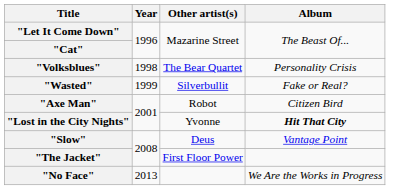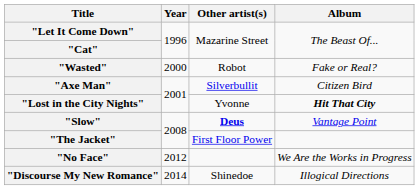- row: "Volksblues" | 1998 | The Bear Quartet | Personality Crisis
"Wasted" | Year: 1999 -> 2000
"Wasted" | Other artist(s): Silverbullit -> Robot
"Axe Man" | Other artist(s): Robot -> Silverbullit
"Slow" | Other artist(s): normal -> bold
"No Face" | Year: 2013 -> 2012
+ row: "Discourse My New Romance" | 2014 | Shinedoe | Illogical Directions
